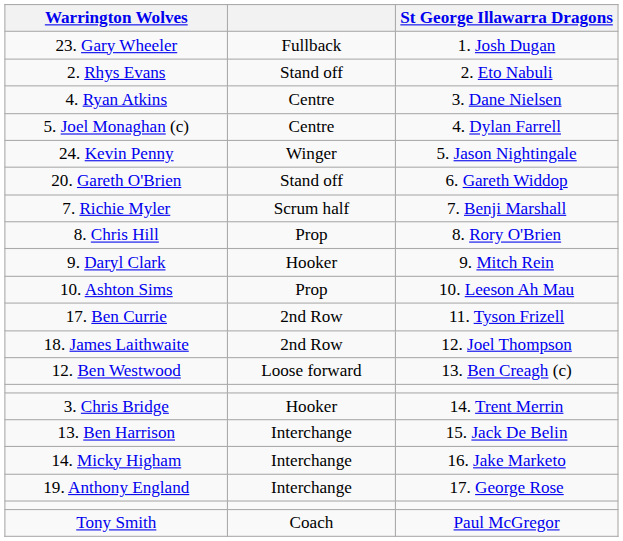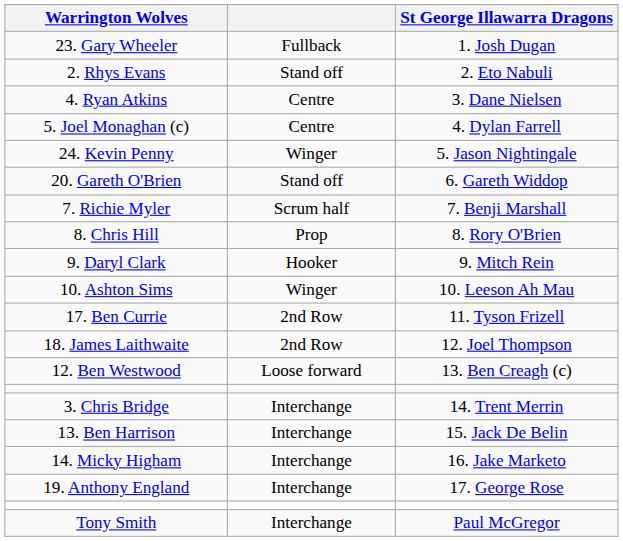10. Ashton Sims | column 2: Prop -> Winger
3. Chris Bridge | column 2: Hooker -> Interchange
Tony Smith | column 2: Coach -> Interchange
